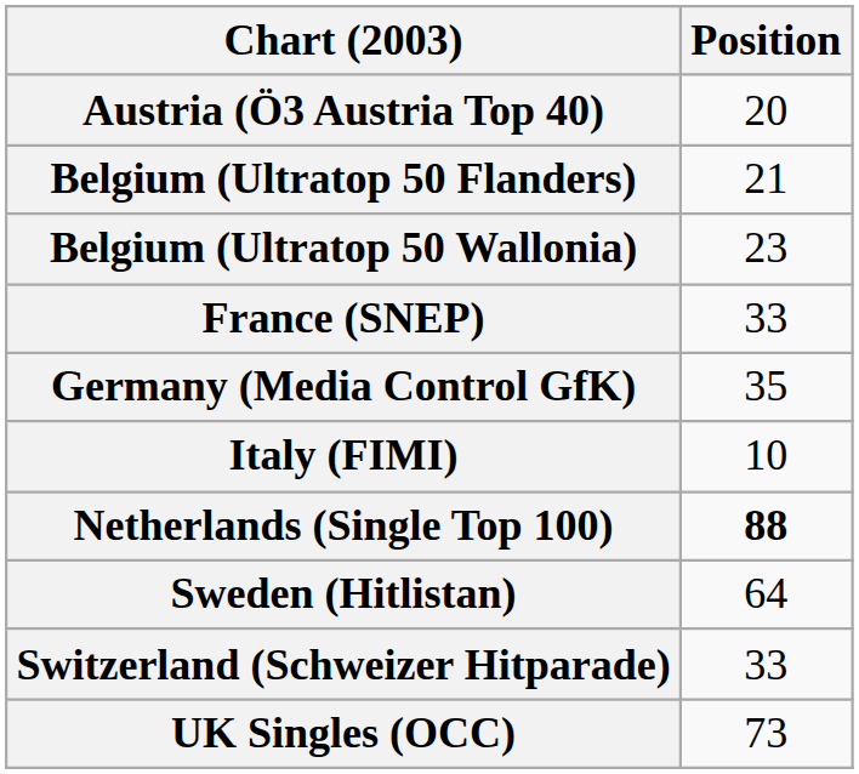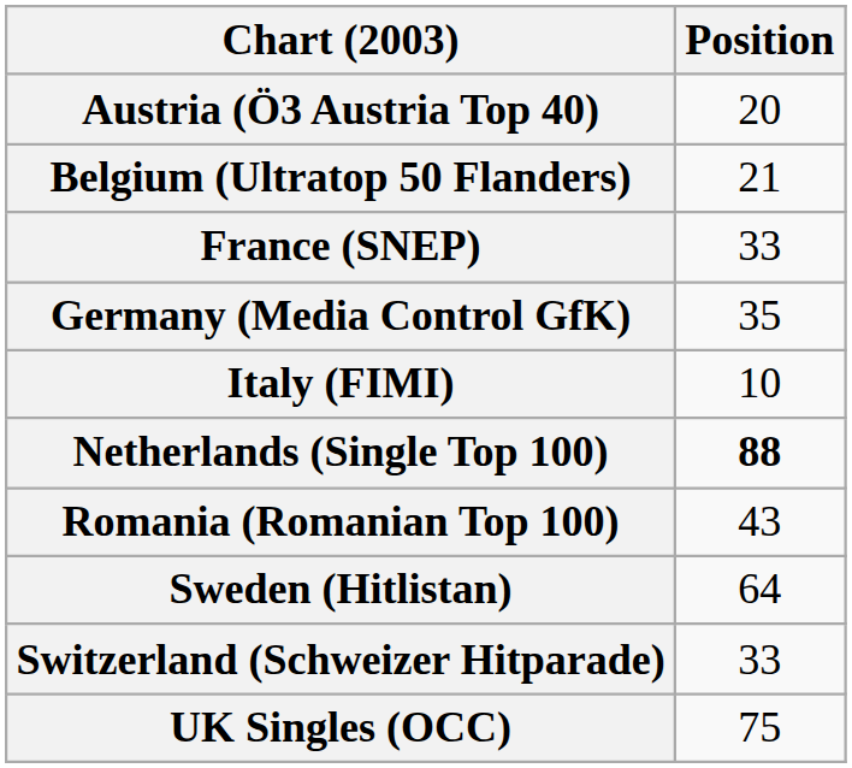- row: Belgium (Ultratop 50 Wallonia) | 23
+ row: Romania (Romanian Top 100) | 43
UK Singles (OCC) | Position: 73 -> 75
